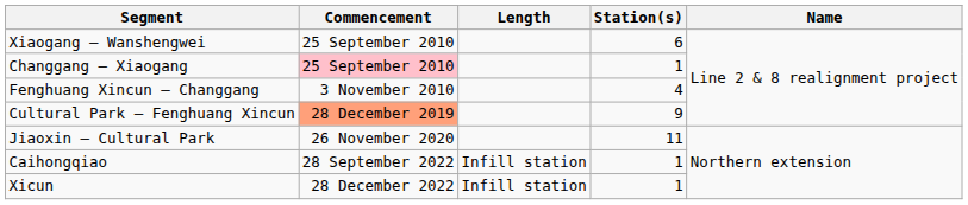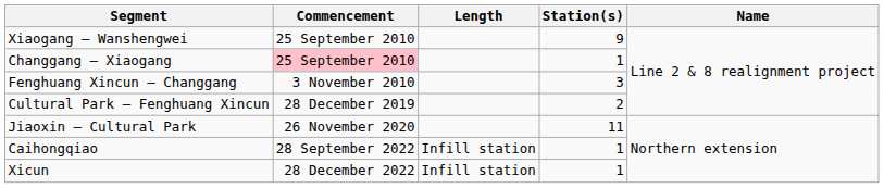Xiaogang — Wanshengwei | Station(s): 6 -> 9
Fenghuang Xincun — Changgang | Station(s): 4 -> 3
Cultural Park — Fenghuang Xincun | Commencement: lightsalmon background -> no background
Cultural Park — Fenghuang Xincun | Station(s): 9 -> 2
